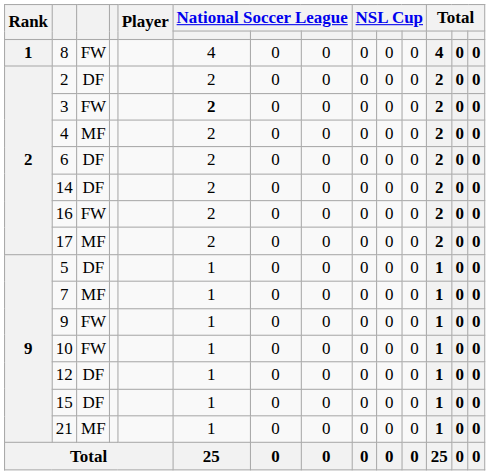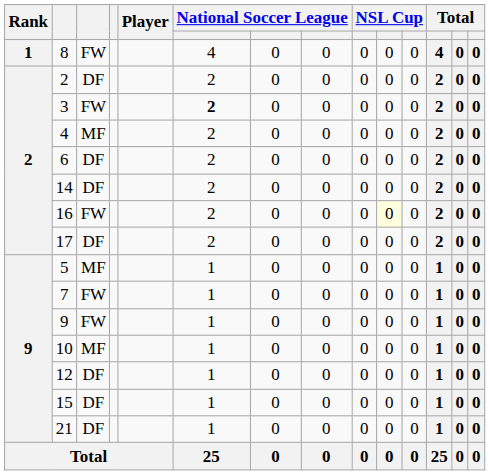16 | column 10: no background -> lightyellow background
17 | column 3: MF -> DF
5 | column 3: DF -> MF
7 | column 3: MF -> FW
10 | column 3: FW -> MF
21 | column 3: MF -> DF
